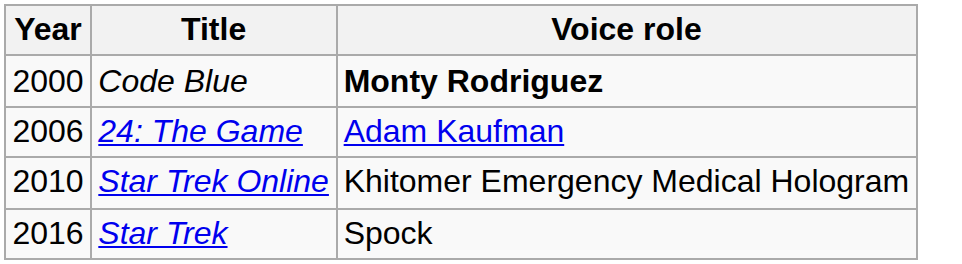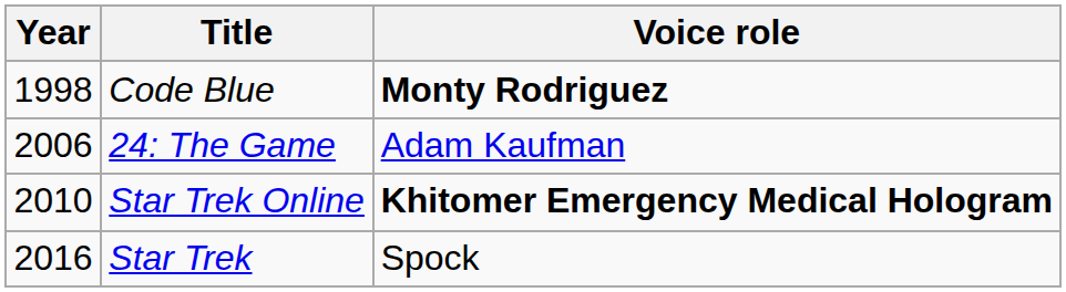Code Blue | Year: 2000 -> 1998
Star Trek Online | Voice role: normal -> bold
